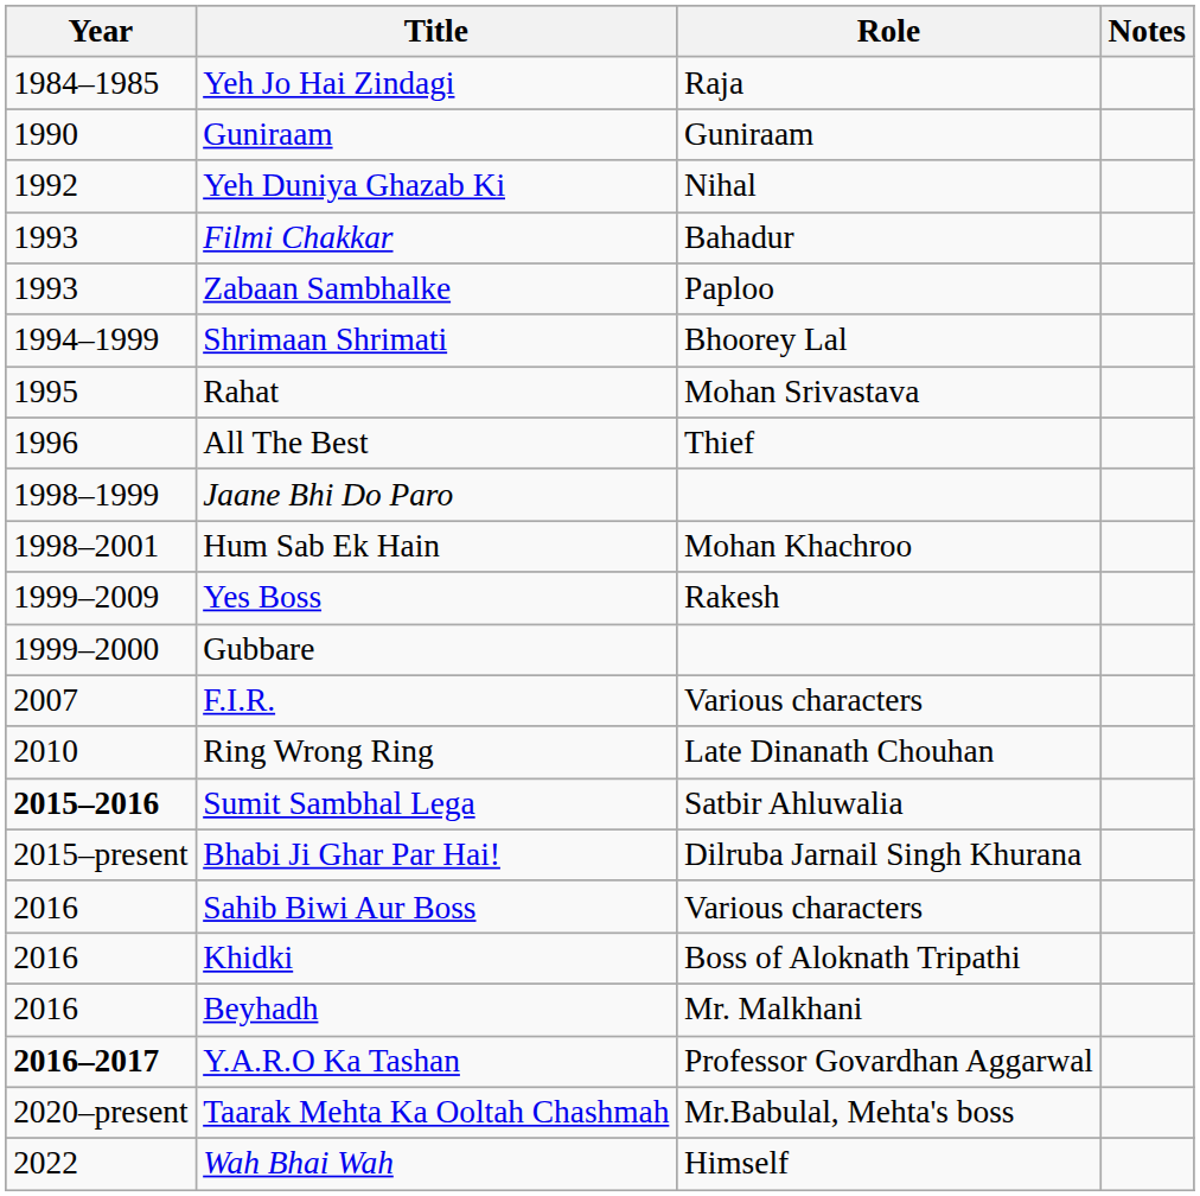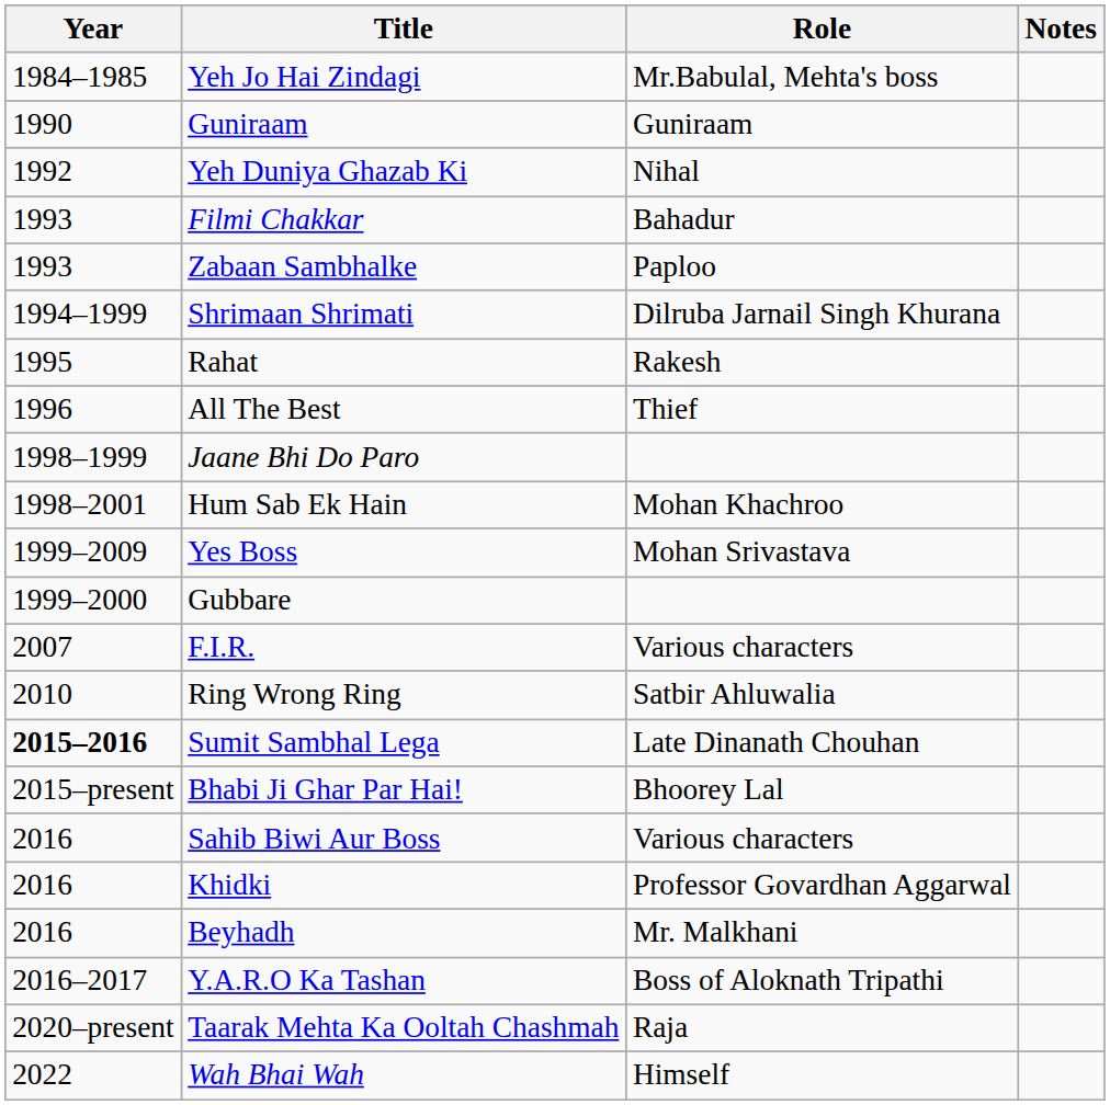Yeh Jo Hai Zindagi | Role: Raja -> Mr.Babulal, Mehta's boss
Shrimaan Shrimati | Role: Bhoorey Lal -> Dilruba Jarnail Singh Khurana
Rahat | Role: Mohan Srivastava -> Rakesh
Yes Boss | Role: Rakesh -> Mohan Srivastava
Ring Wrong Ring | Role: Late Dinanath Chouhan -> Satbir Ahluwalia
Sumit Sambhal Lega | Role: Satbir Ahluwalia -> Late Dinanath Chouhan
Bhabi Ji Ghar Par Hai! | Role: Dilruba Jarnail Singh Khurana -> Bhoorey Lal
Khidki | Role: Boss of Aloknath Tripathi -> Professor Govardhan Aggarwal
Y.A.R.O Ka Tashan | Year: bold -> normal
Y.A.R.O Ka Tashan | Role: Professor Govardhan Aggarwal -> Boss of Aloknath Tripathi
Taarak Mehta Ka Ooltah Chashmah | Role: Mr.Babulal, Mehta's boss -> Raja
